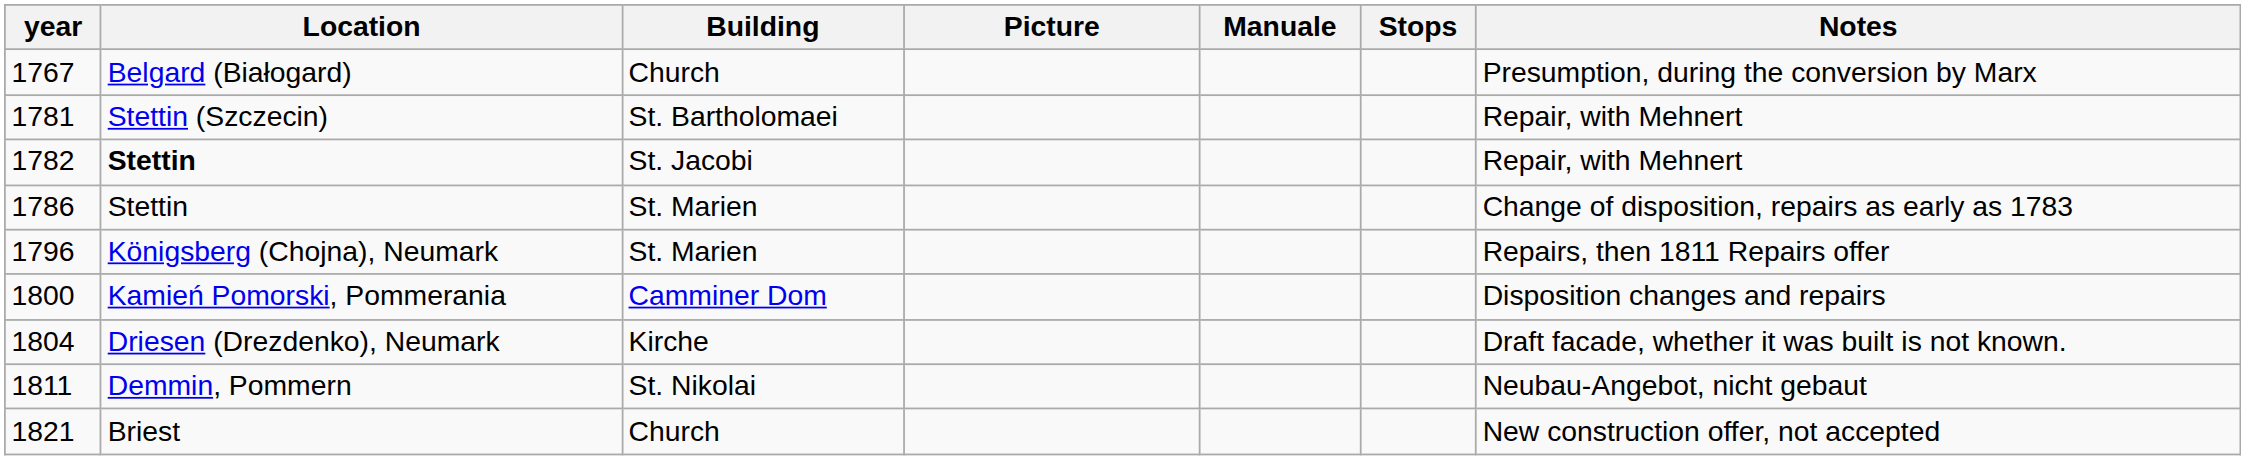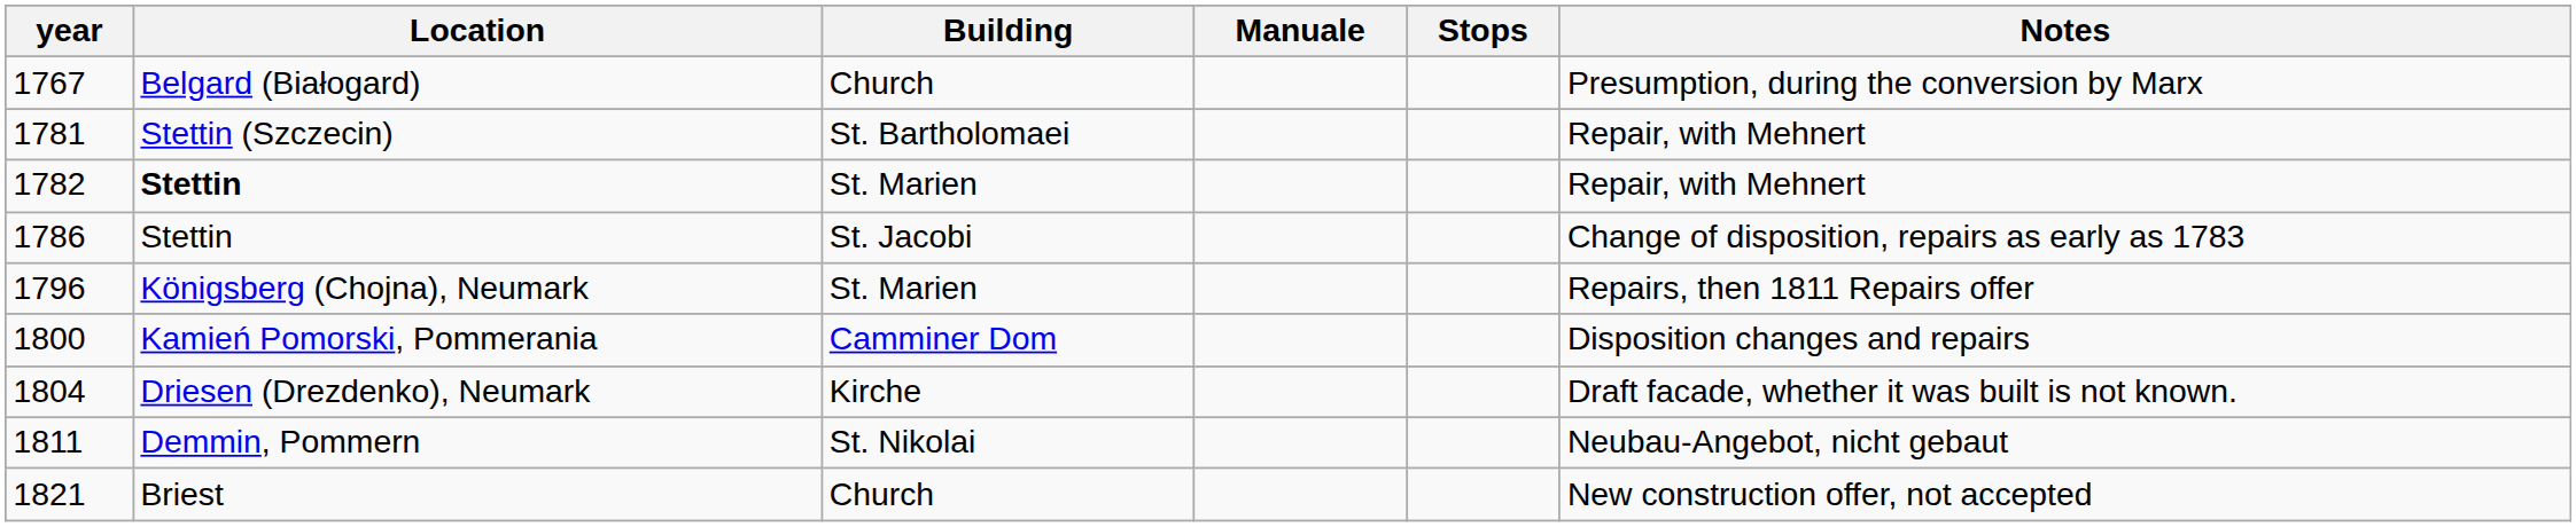- column: Picture
1782 | Building: St. Jacobi -> St. Marien
1786 | Building: St. Marien -> St. Jacobi
